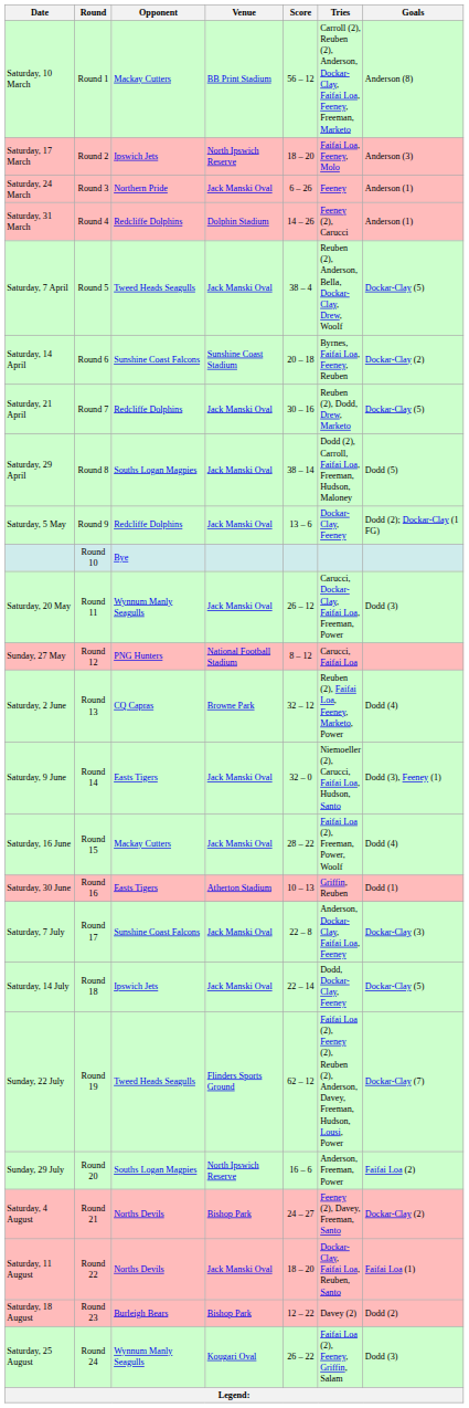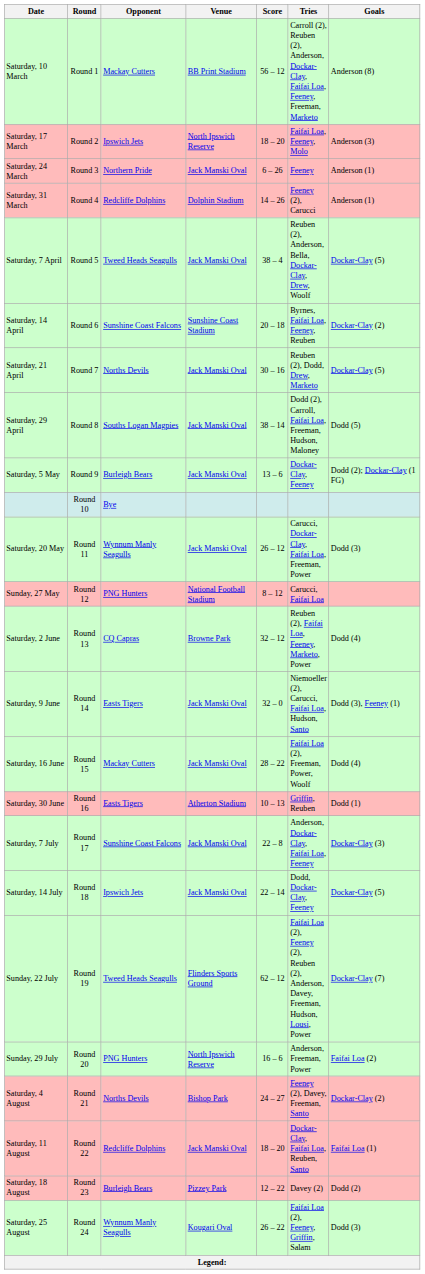Saturday, 21 April | Opponent: Redcliffe Dolphins -> Norths Devils
Saturday, 5 May | Opponent: Redcliffe Dolphins -> Burleigh Bears
Sunday, 29 July | Opponent: Souths Logan Magpies -> PNG Hunters
Saturday, 11 August | Opponent: Norths Devils -> Redcliffe Dolphins
Saturday, 18 August | Venue: Bishop Park -> Pizzey Park
